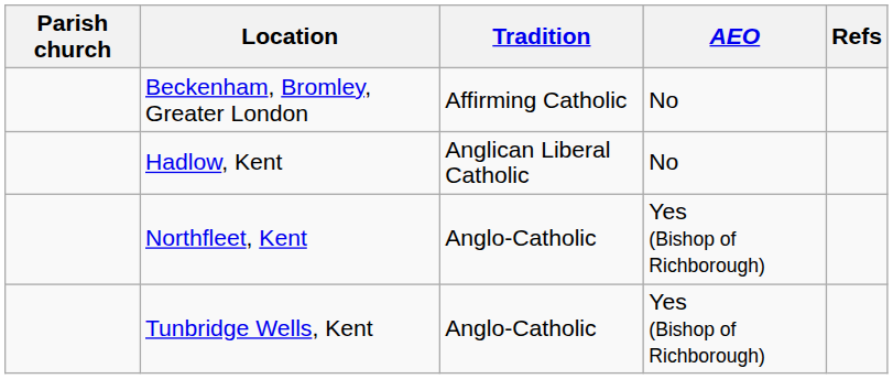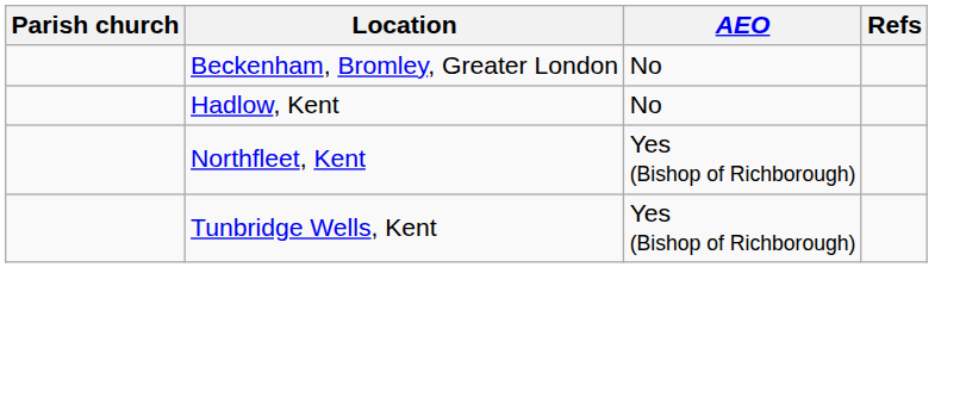- column: Tradition | Affirming Catholic | Anglican Liberal Catholic | Anglo-Catholic | Anglo-Catholic
